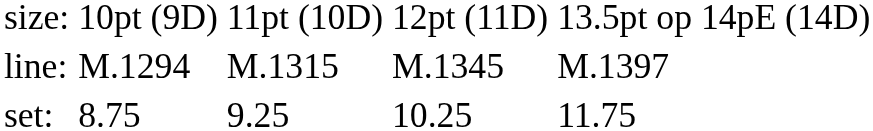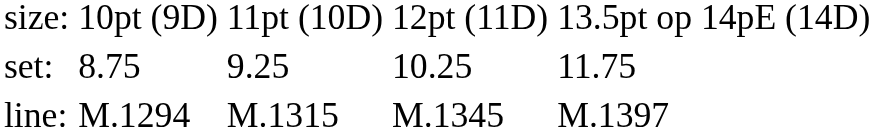rows swapped: set: <-> line:
